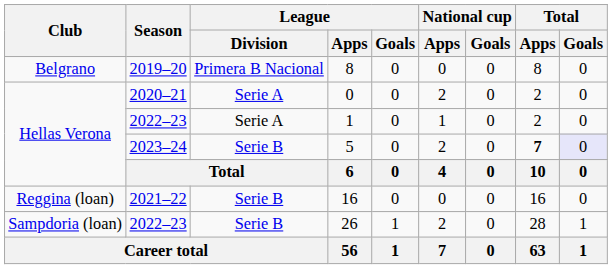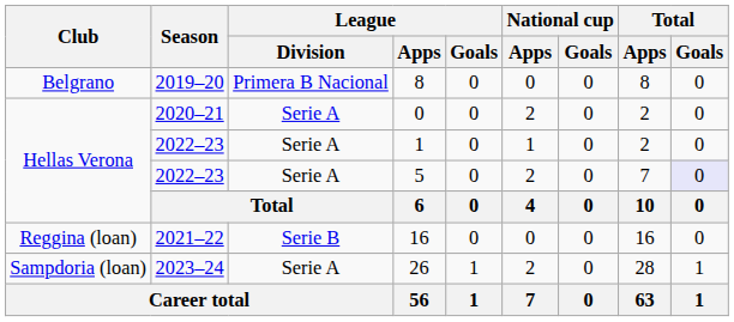5 | Season: 2023–24 -> 2022–23
5 | League / Division: Serie B -> Serie A
5 | Total / Apps: bold -> normal
26 | Season: 2022–23 -> 2023–24
26 | League / Division: Serie B -> Serie A
